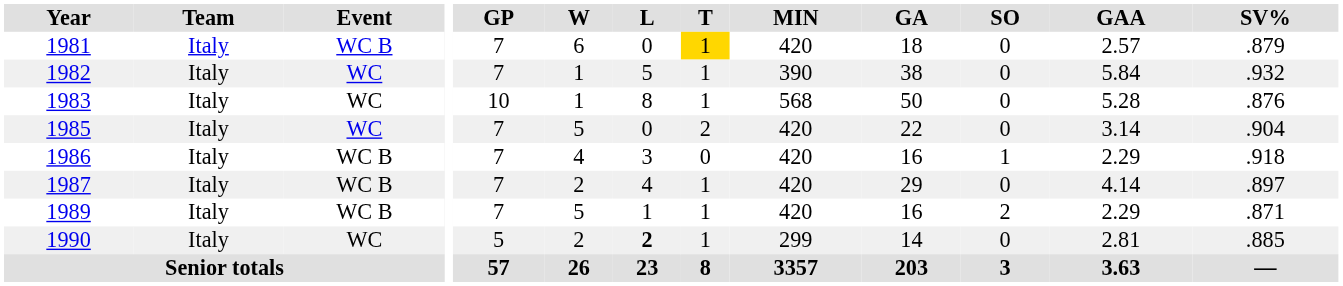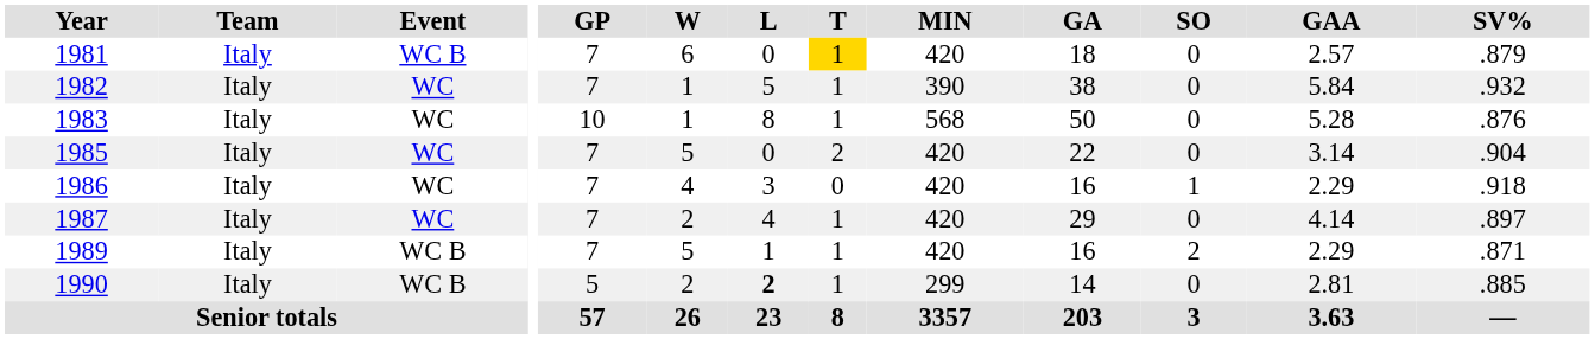1986 | Event: WC B -> WC
1987 | Event: WC B -> WC
1990 | Event: WC -> WC B
